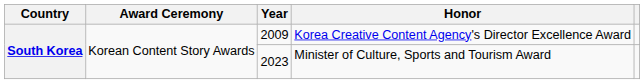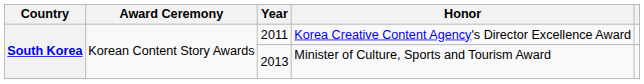Korea Creative Content Agency's Director Excellence Award | Year: 2009 -> 2011
Minister of Culture, Sports and Tourism Award | Year: 2023 -> 2013
